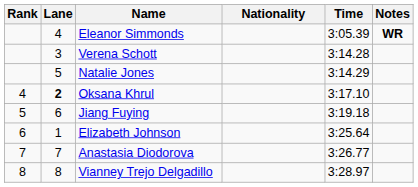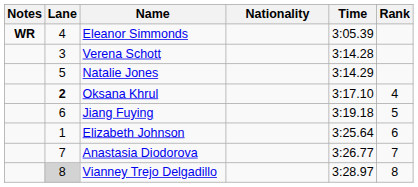columns swapped: Rank <-> Notes
Vianney Trejo Delgadillo | Lane: no background -> lightgrey background
